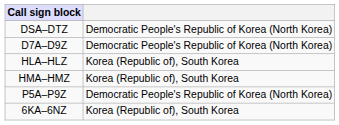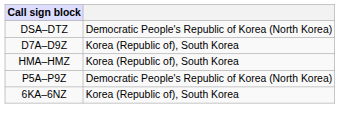D7A–D9Z | column 2: Democratic People's Republic of Korea (North Korea) -> Korea (Republic of), South Korea
- row: HLA–HLZ | Korea (Republic of), South Korea
